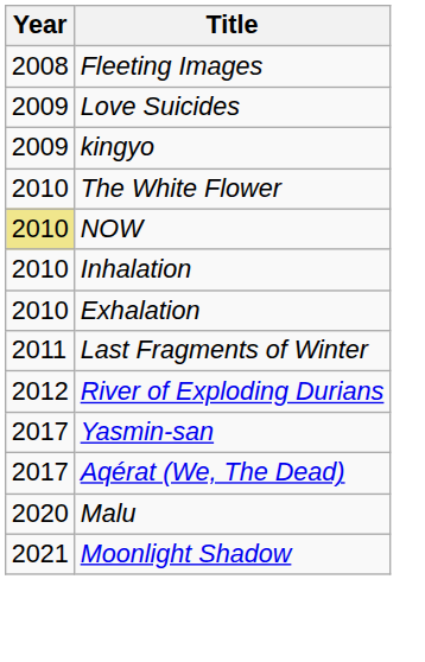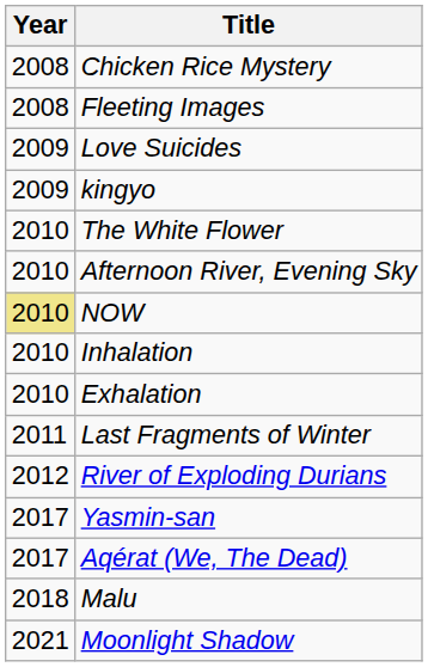+ row: 2008 | Chicken Rice Mystery
+ row: 2010 | Afternoon River, Evening Sky
Malu | Year: 2020 -> 2018
